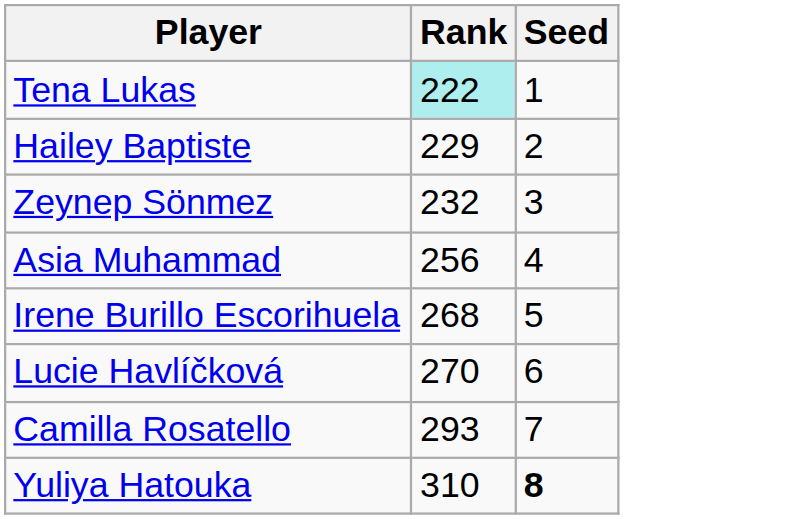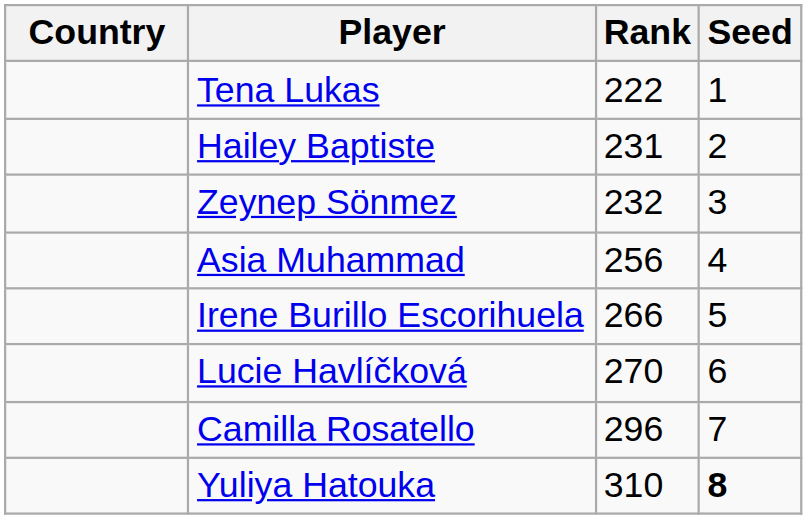+ column: Country
Tena Lukas | Rank: paleturquoise background -> no background
Hailey Baptiste | Rank: 229 -> 231
Irene Burillo Escorihuela | Rank: 268 -> 266
Camilla Rosatello | Rank: 293 -> 296
